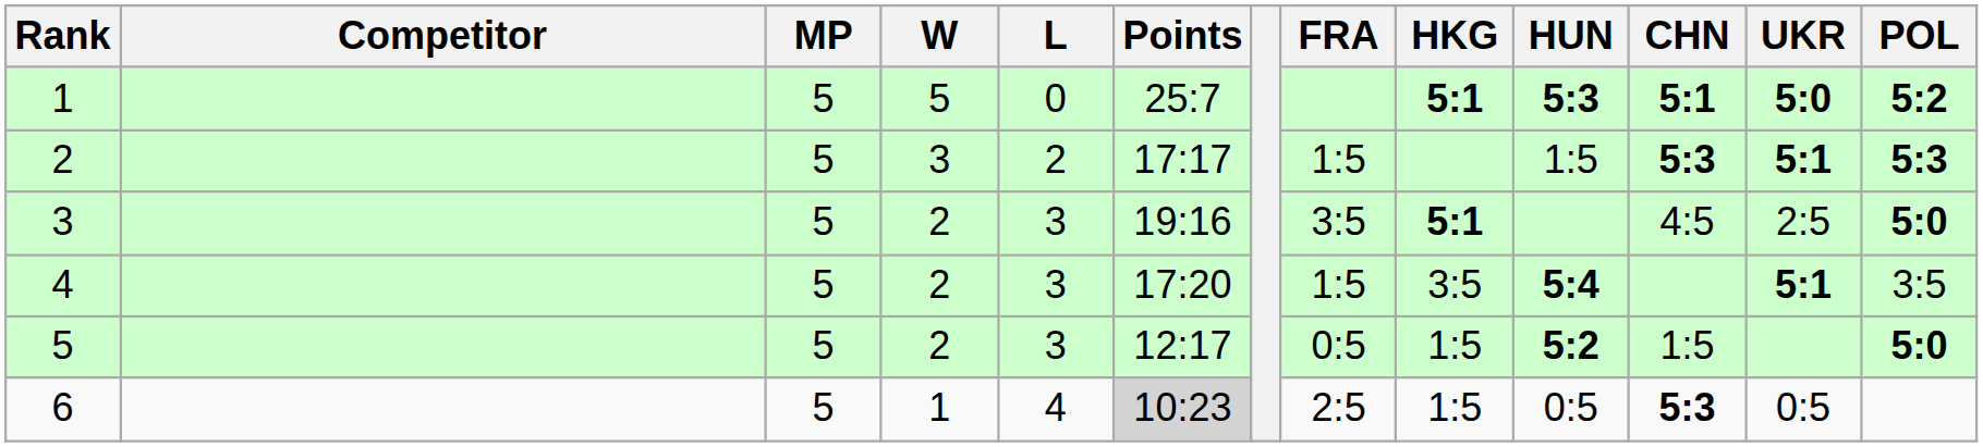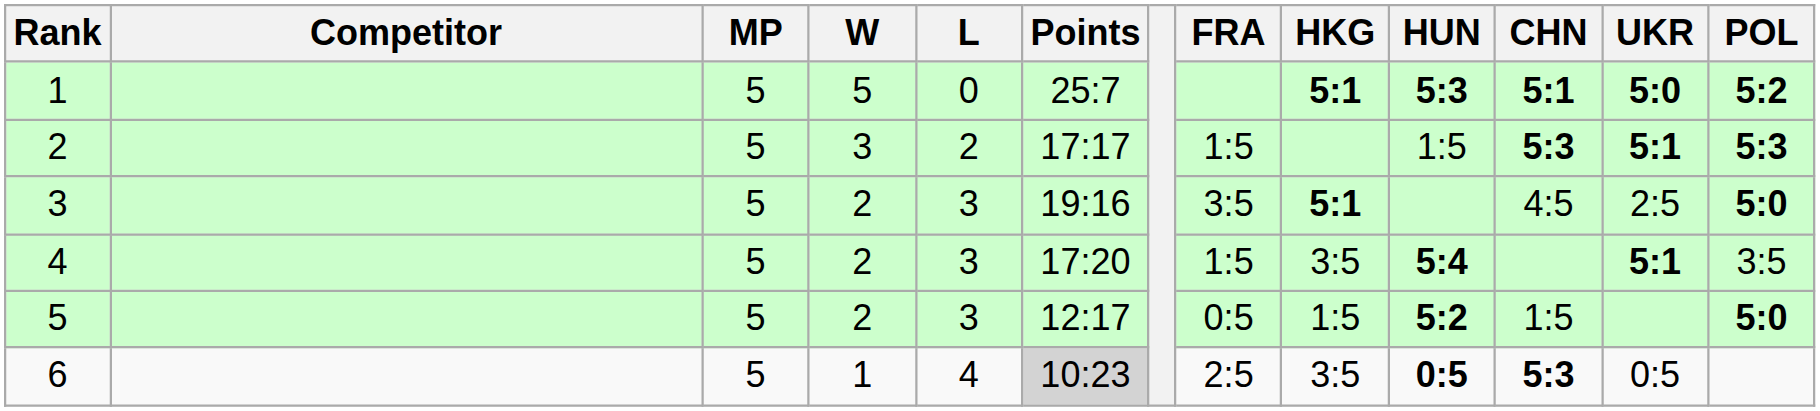6 | HKG: 1:5 -> 3:5
6 | HUN: normal -> bold
